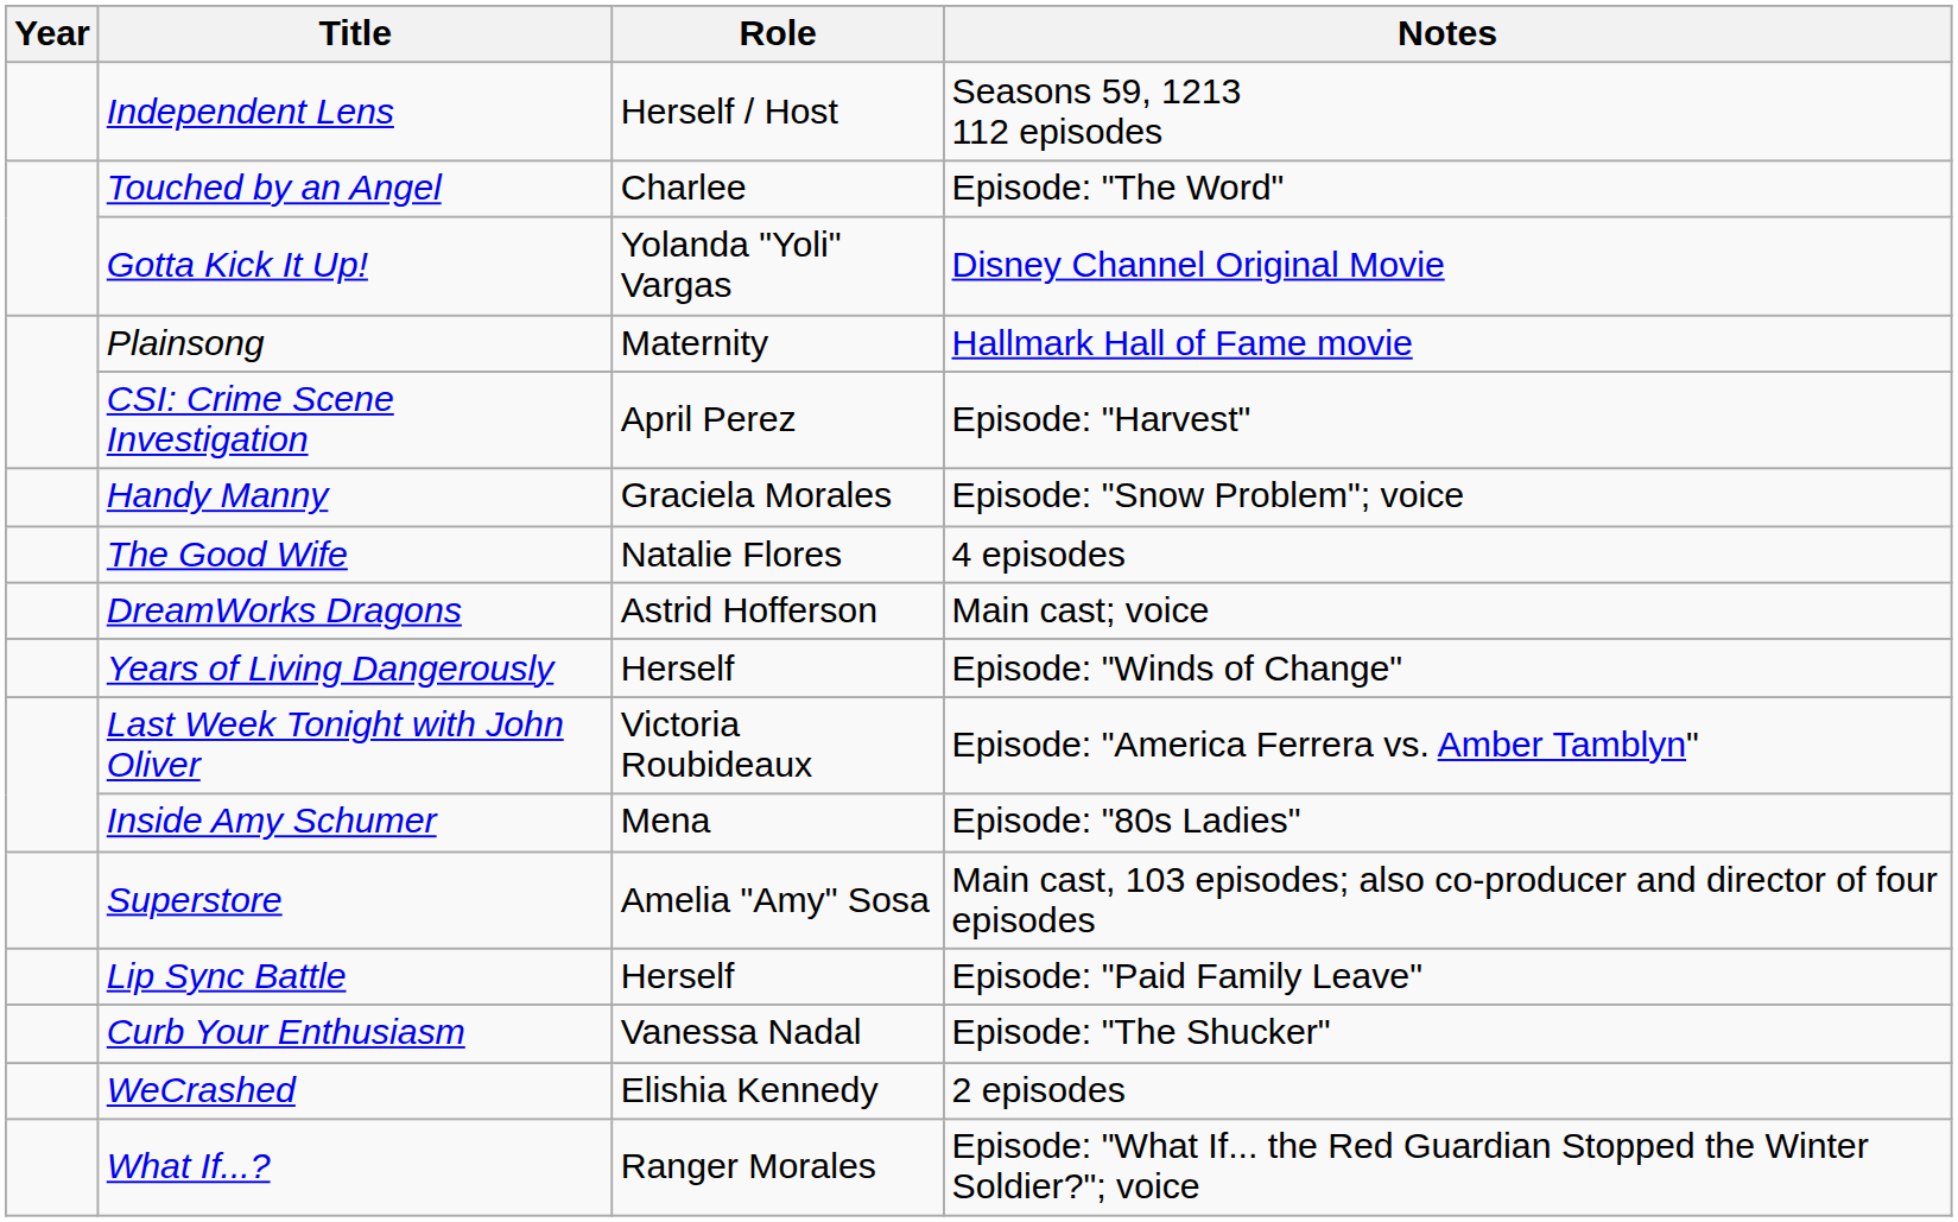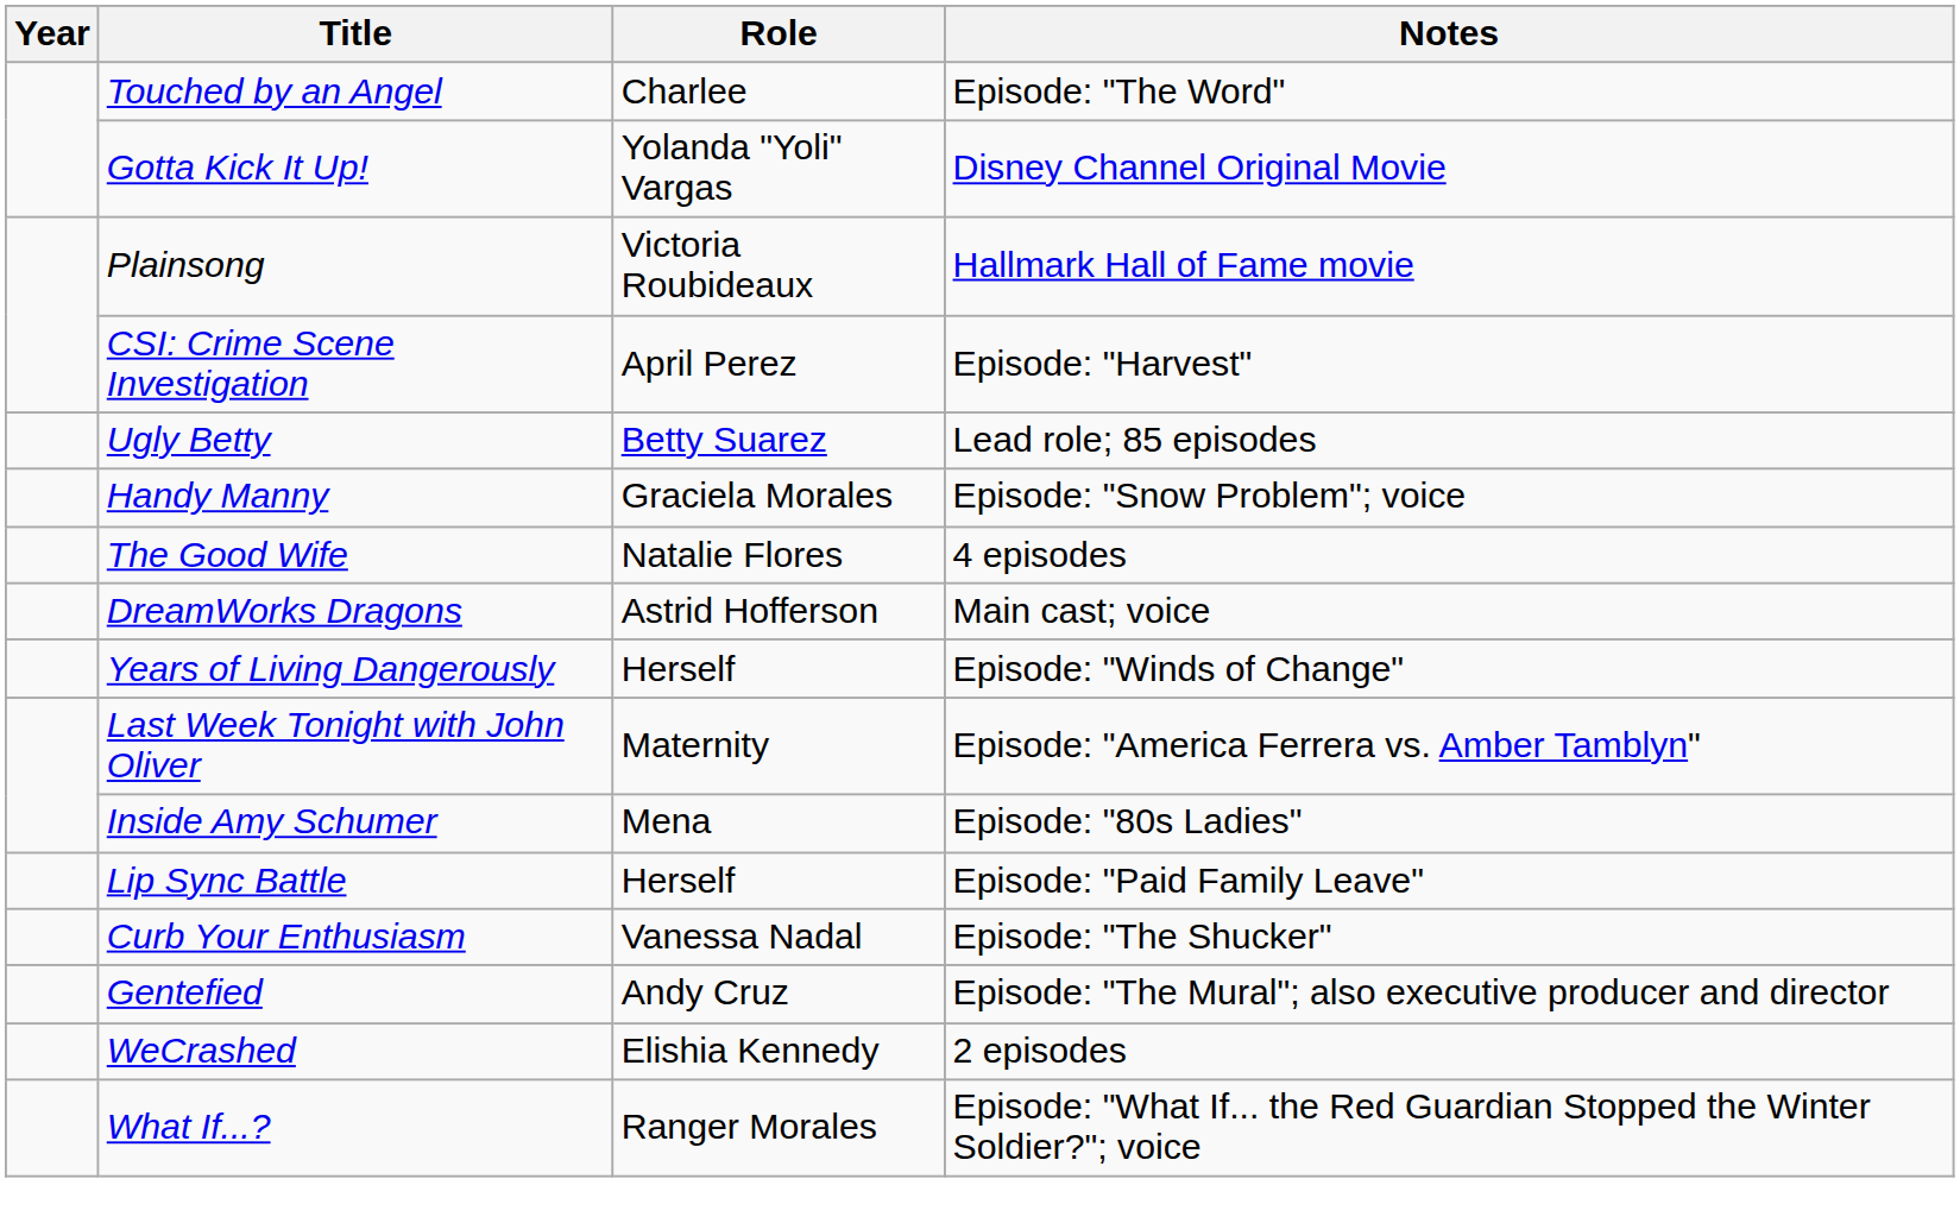- row: Independent Lens | Herself / Host | Seasons 59, 1213 112 episodes
Plainsong | Role: Maternity -> Victoria Roubideaux
+ row: Ugly Betty | Betty Suarez | Lead role; 85 episodes
Last Week Tonight with John Oliver | Role: Victoria Roubideaux -> Maternity
- row: Superstore | Amelia "Amy" Sosa | Main cast, 103 episodes; also co-producer and director of four episodes
+ row: Gentefied | Andy Cruz | Episode: "The Mural"; also executive producer and director
